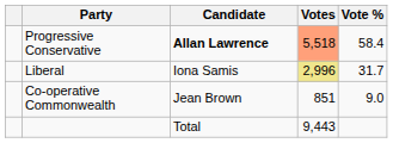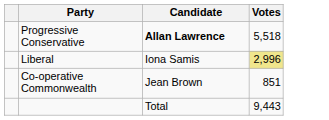- column: Vote % | 58.4 | 31.7 | 9.0
Progressive Conservative | Votes: lightsalmon background -> no background
